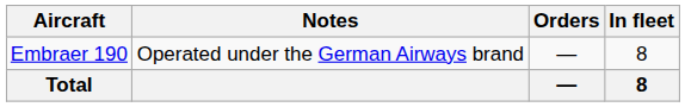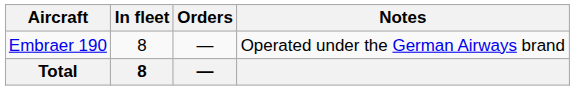columns swapped: In fleet <-> Notes
